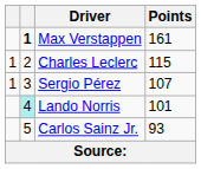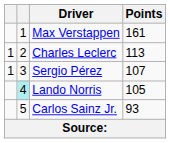Max Verstappen | column 2: bold -> normal
Charles Leclerc | Points: 115 -> 113
Lando Norris | Points: 101 -> 105
